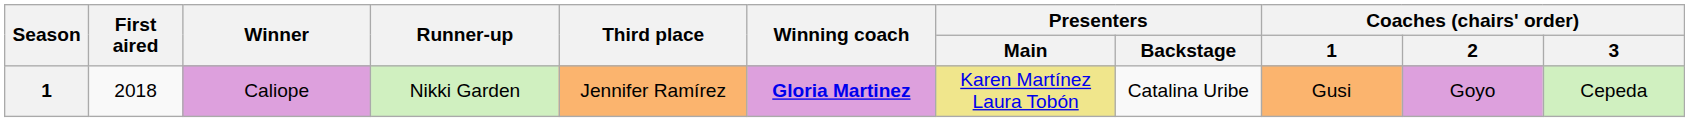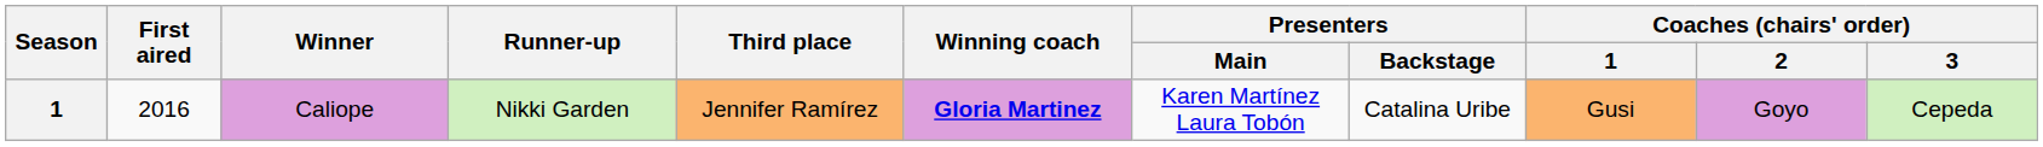Caliope | First aired: 2018 -> 2016
Caliope | Presenters / Main: khaki background -> no background
